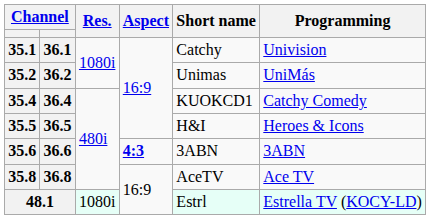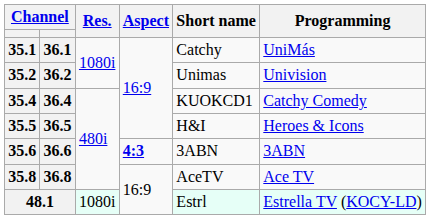35.1 | Programming: Univision -> UniMás
35.2 | Programming: UniMás -> Univision
